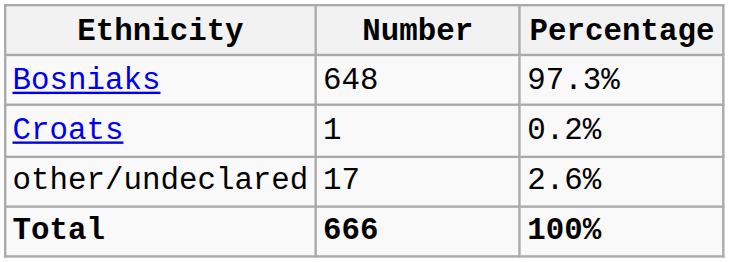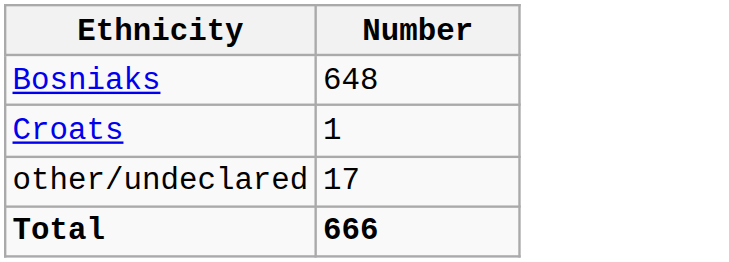- column: Percentage | 97.3% | 0.2% | 2.6% | 100%
